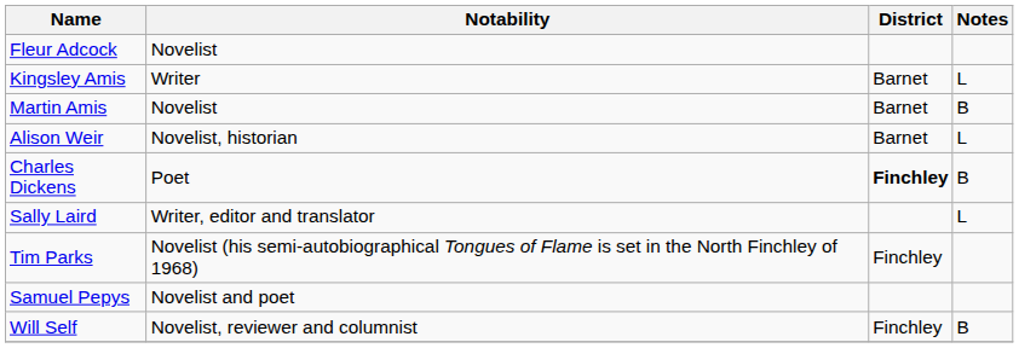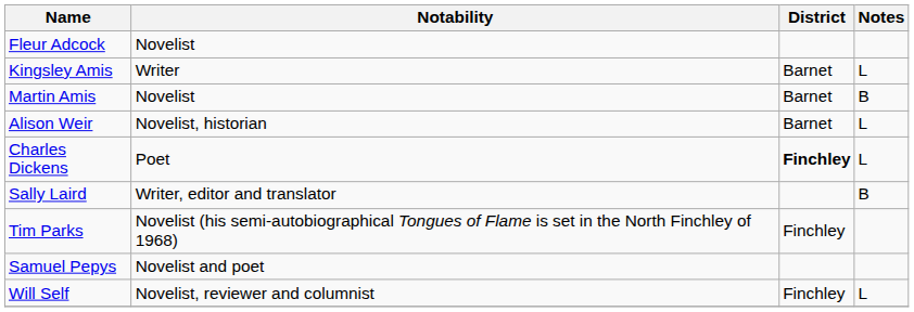Charles Dickens | Notes: B -> L
Sally Laird | Notes: L -> B
Will Self | Notes: B -> L
